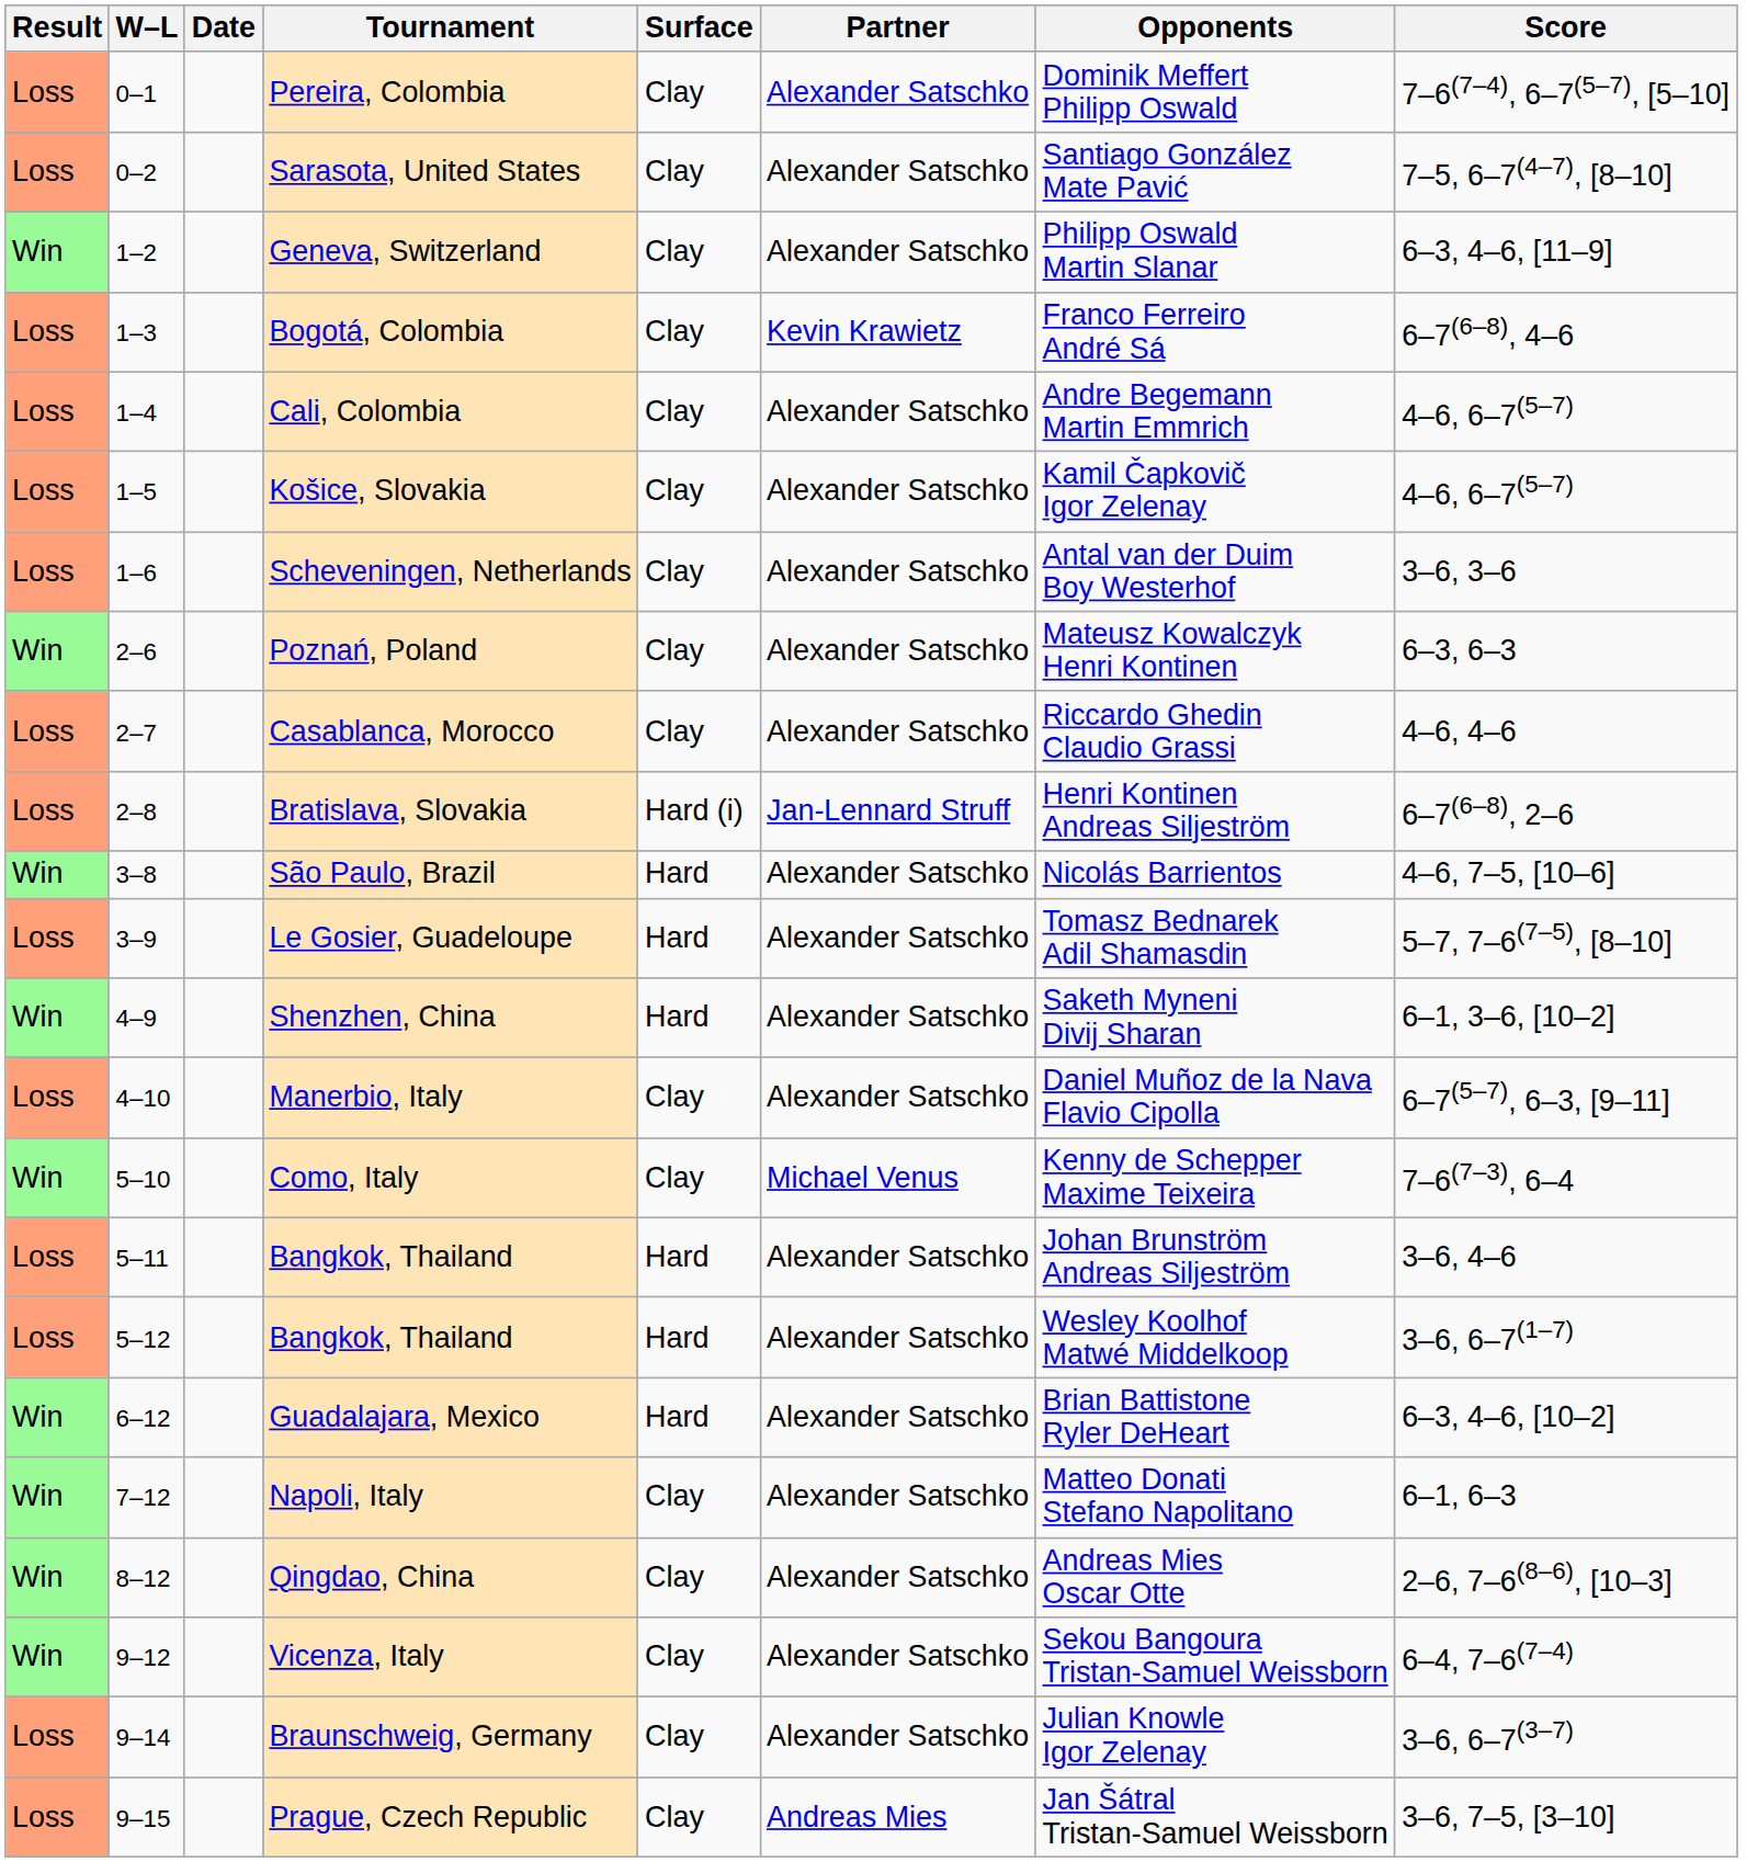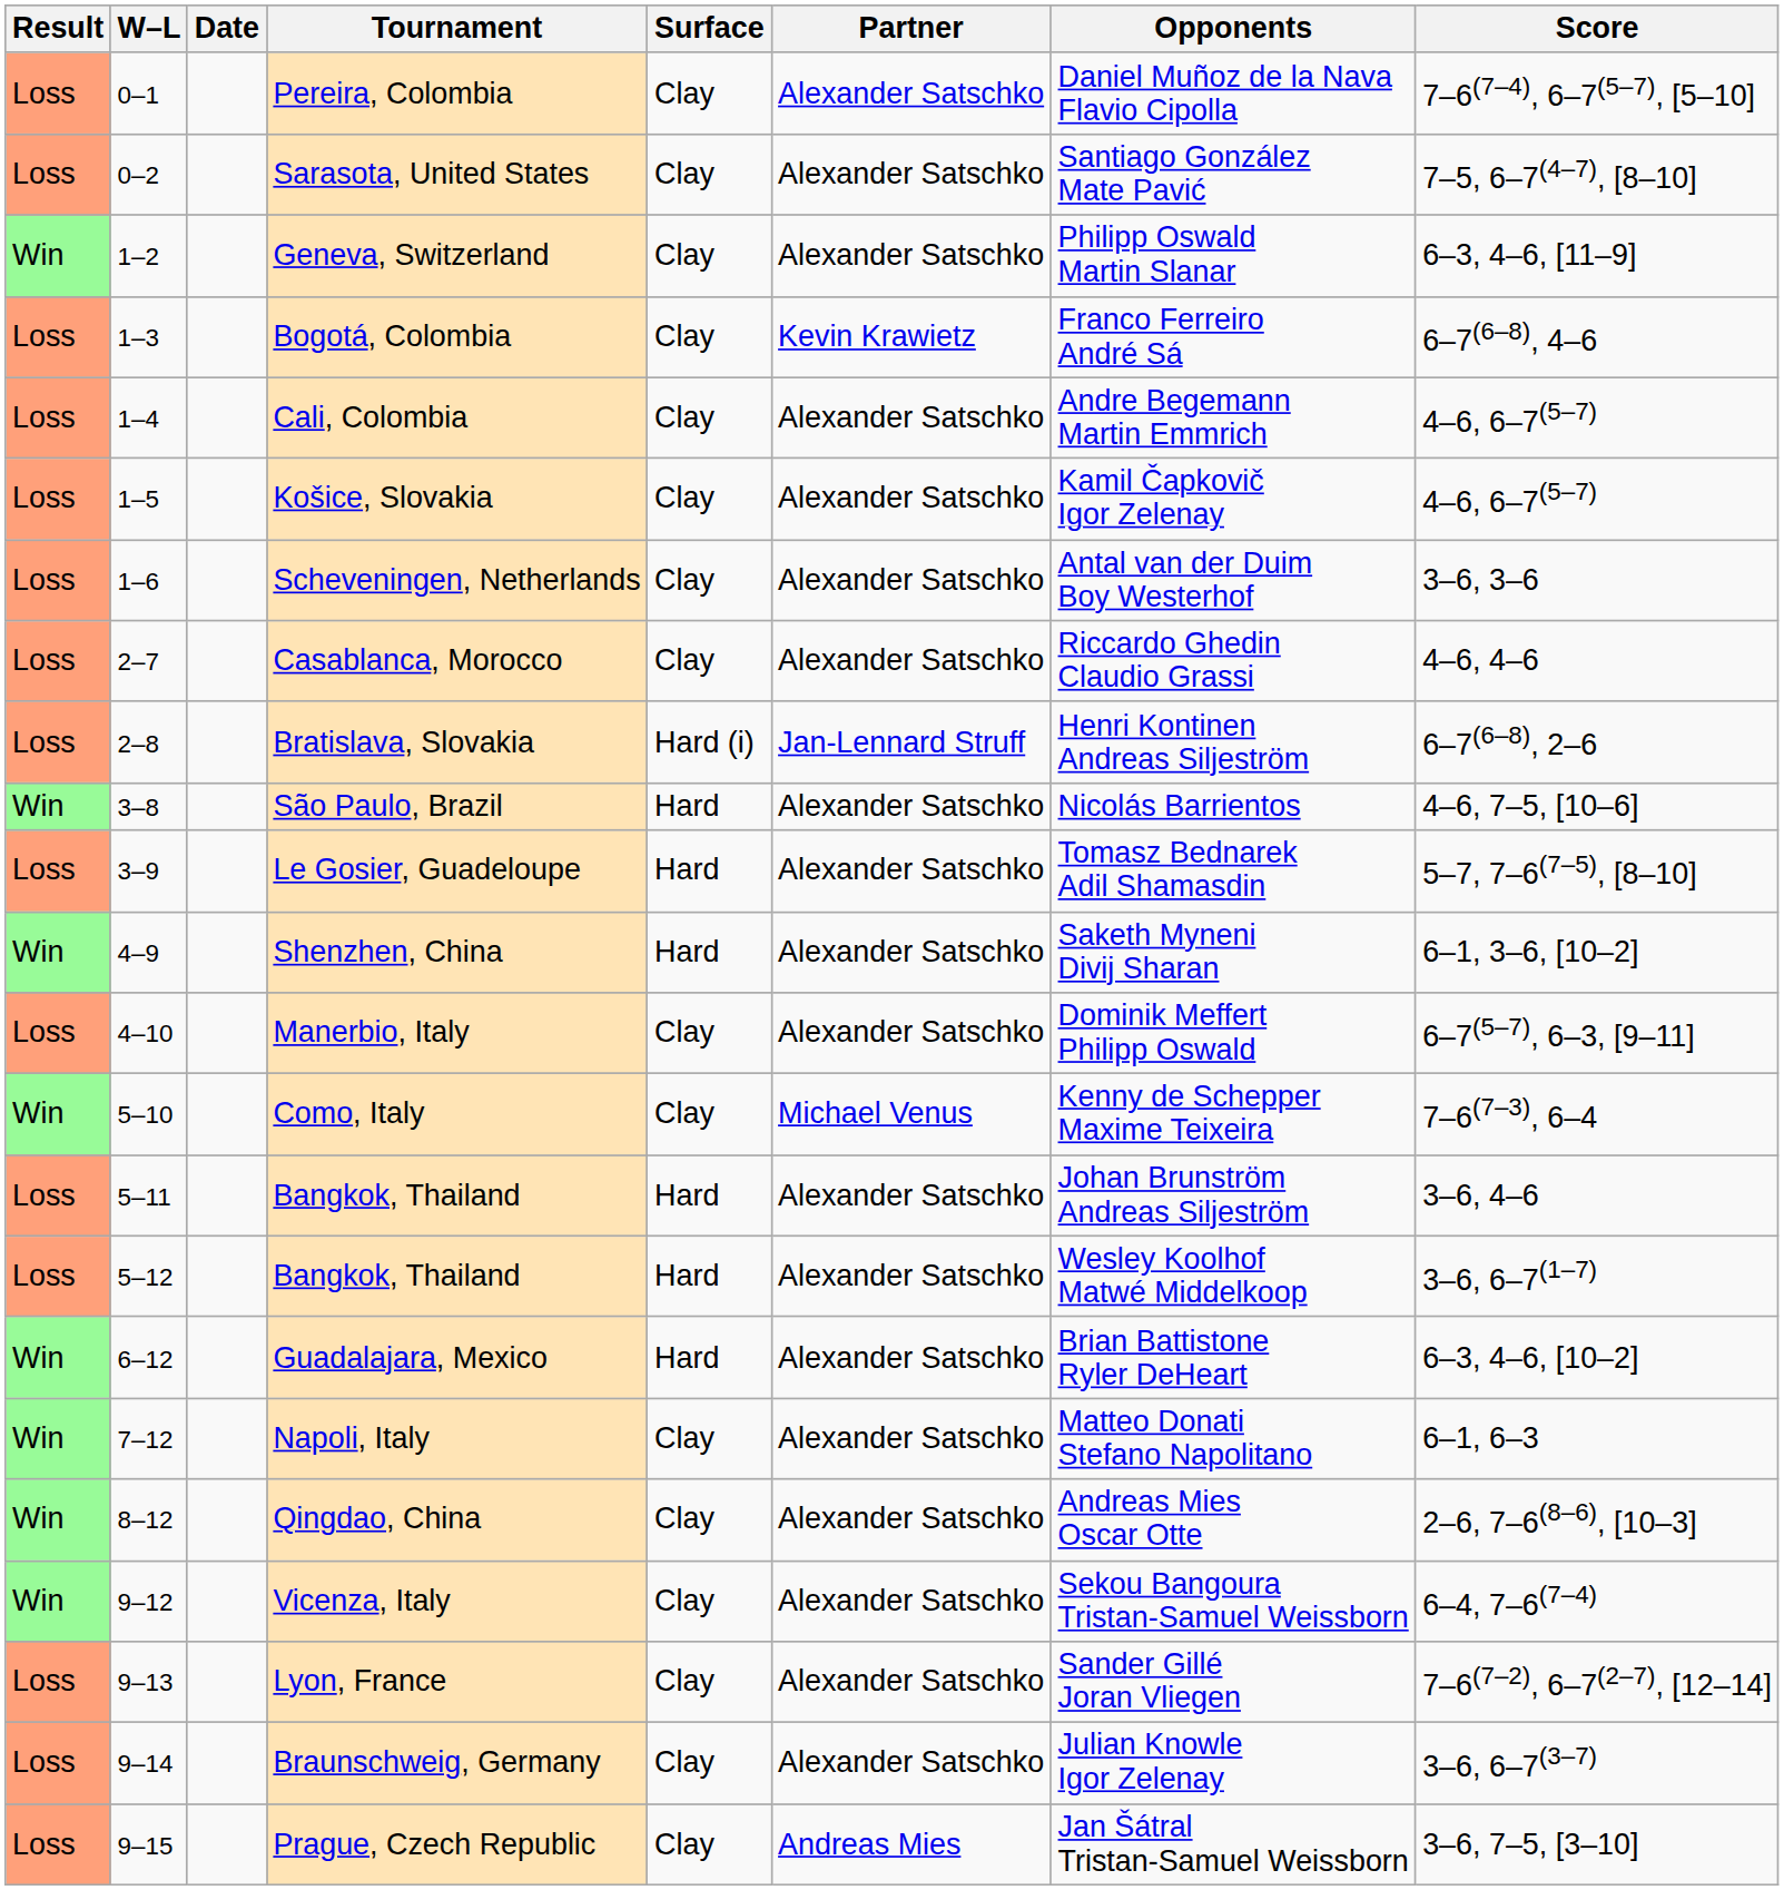Pereira, Colombia | Opponents: Dominik Meffert Philipp Oswald -> Daniel Muñoz de la Nava Flavio Cipolla
- row: Win | 2–6 | Poznań, Poland | Clay | Alexander Satschko | Mateusz Kowalczyk Henri Kontinen | 6–3, 6–3
Manerbio, Italy | Opponents: Daniel Muñoz de la Nava Flavio Cipolla -> Dominik Meffert Philipp Oswald
+ row: Loss | 9–13 | Lyon, France | Clay | Alexander Satschko | Sander Gillé Joran Vliegen | 7–6(7–2), 6–7(2–7), [12–14]
